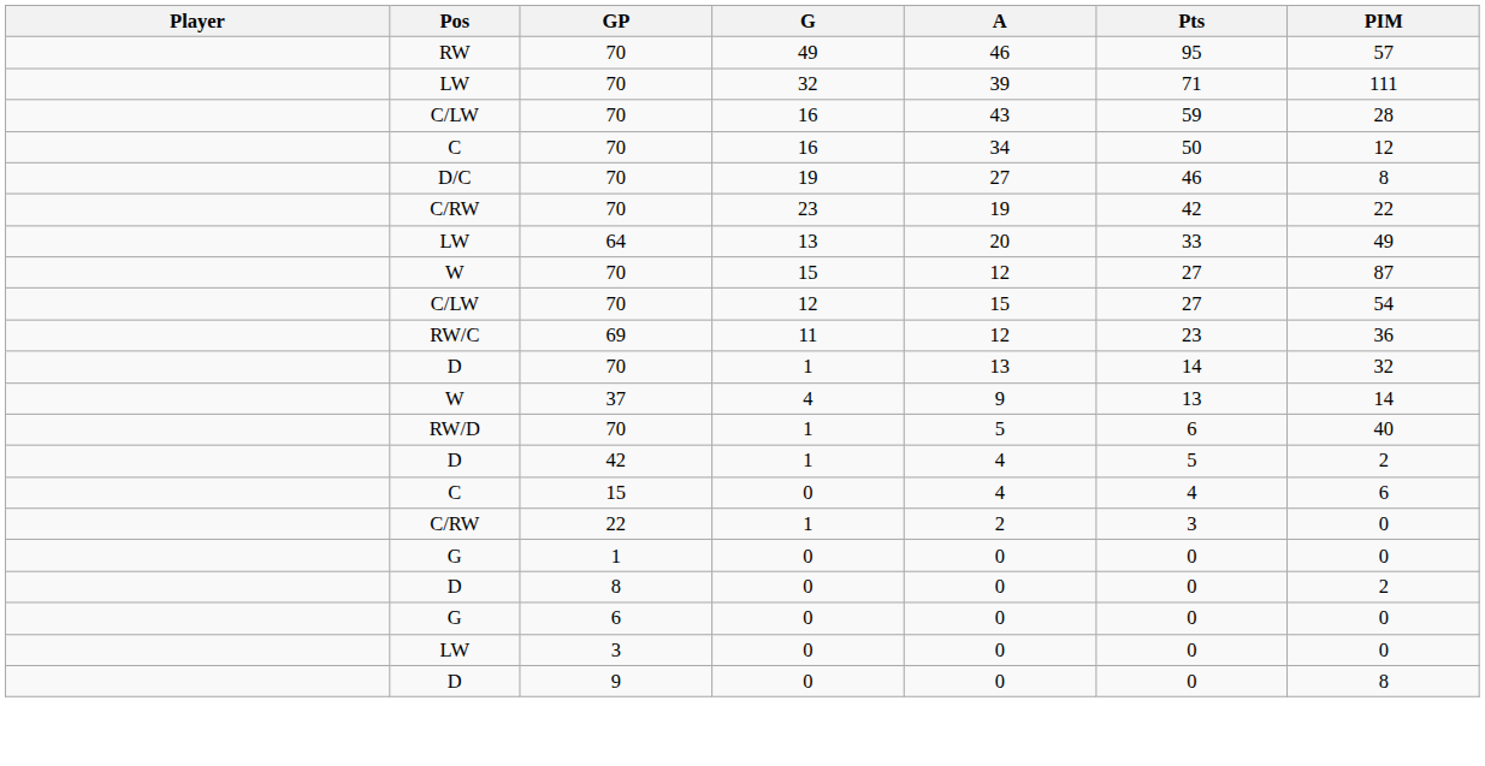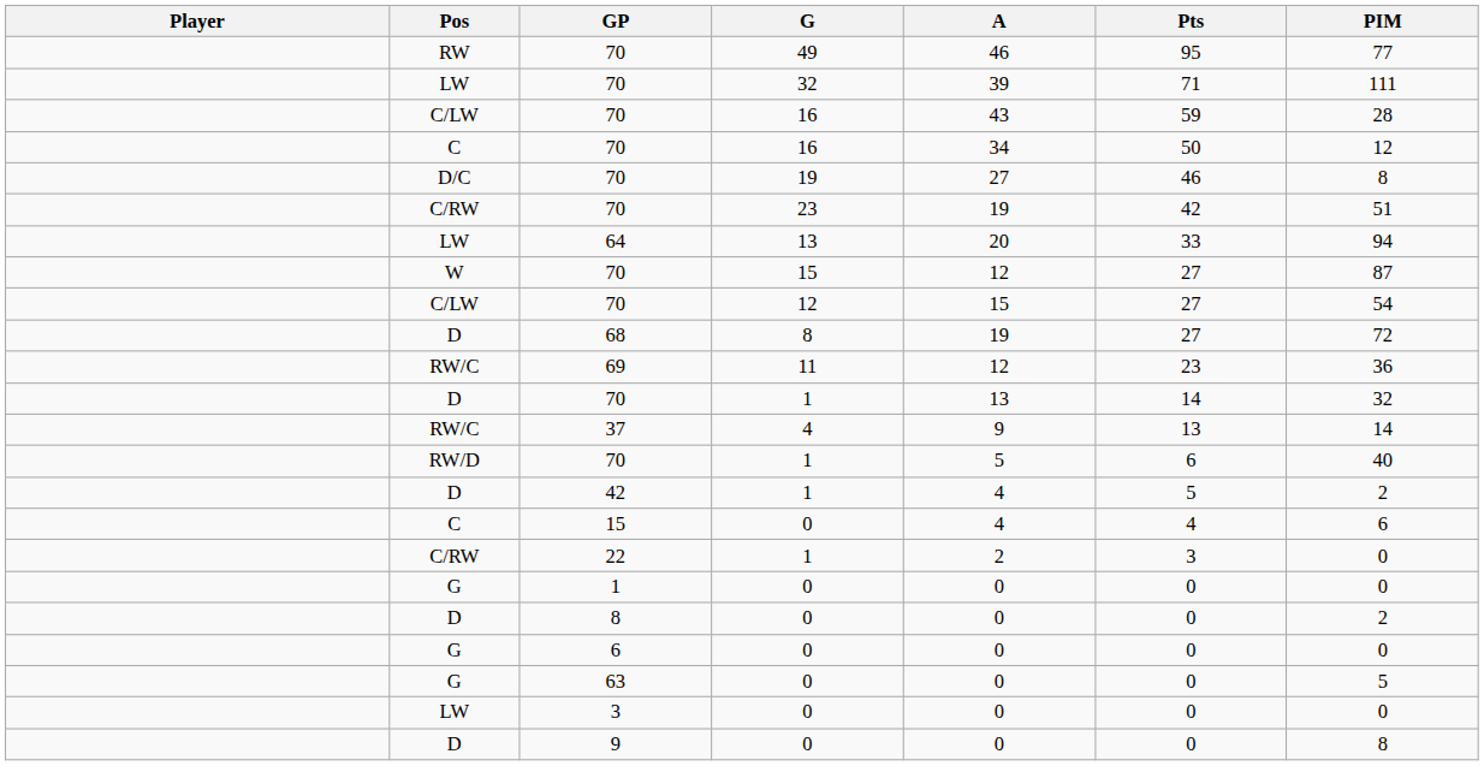70 / 49 | PIM: 57 -> 77
70 / 23 | PIM: 22 -> 51
64 | PIM: 49 -> 94
+ row: D | 68 | 8 | 19 | 27 | 72
37 | Pos: W -> RW/C
+ row: G | 63 | 0 | 0 | 0 | 5
